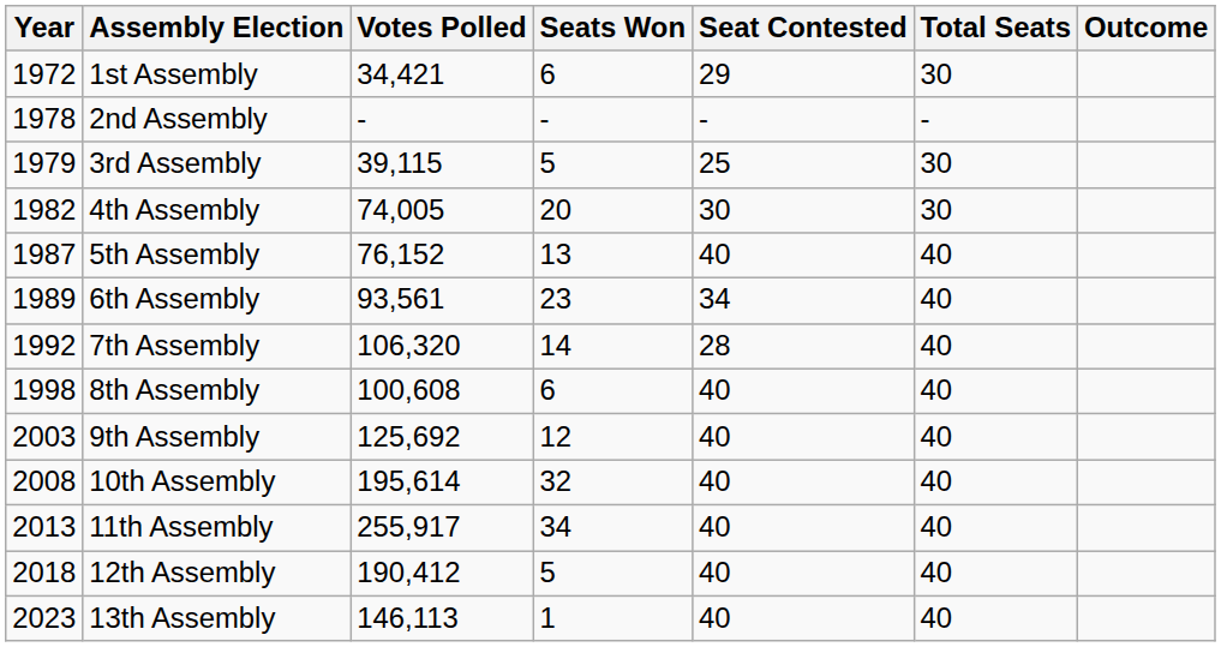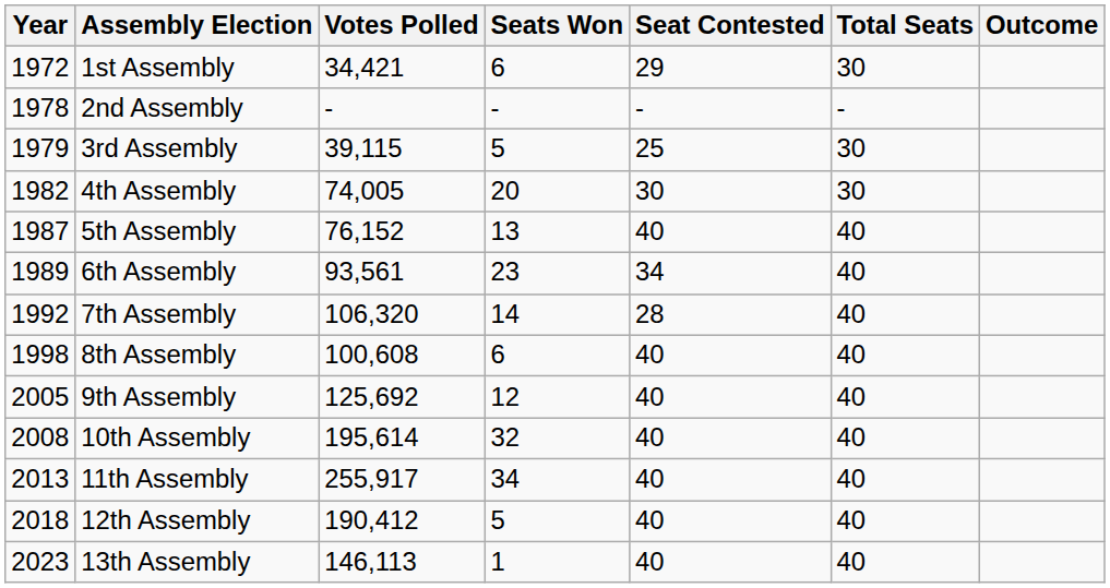9th Assembly | Year: 2003 -> 2005
